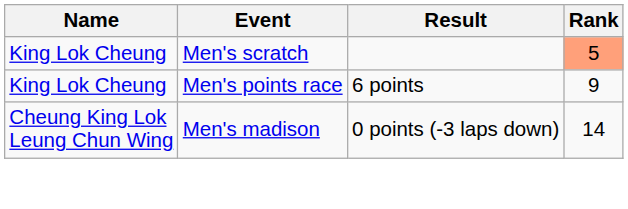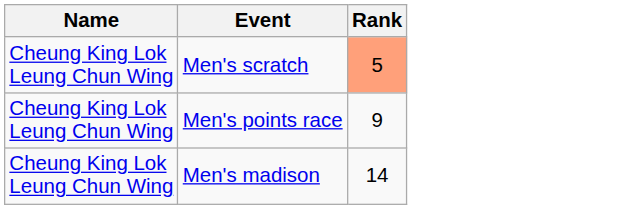- column: Result | 6 points | 0 points (-3 laps down)
Men's scratch | Name: King Lok Cheung -> Cheung King Lok Leung Chun Wing
Men's points race | Name: King Lok Cheung -> Cheung King Lok Leung Chun Wing
